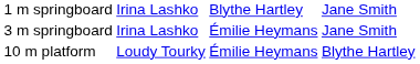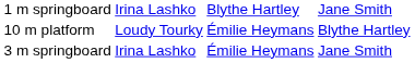rows swapped: 3 m springboard <-> 10 m platform
